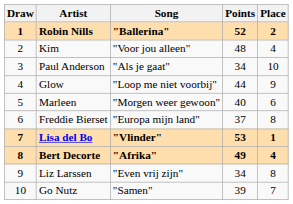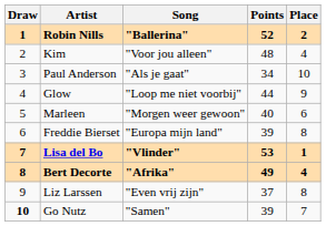Freddie Bierset | Points: 37 -> 39
Liz Larssen | Points: 34 -> 37
Go Nutz | Draw: normal -> bold
